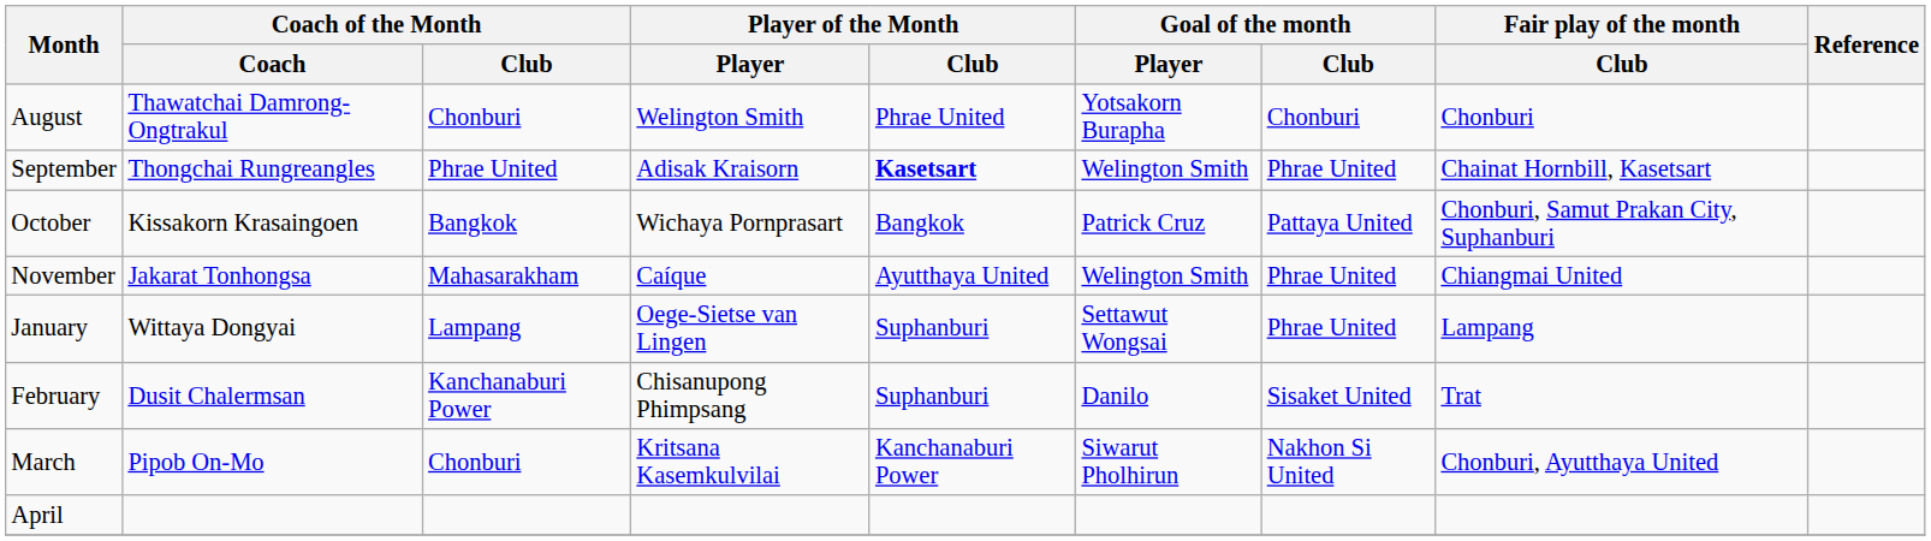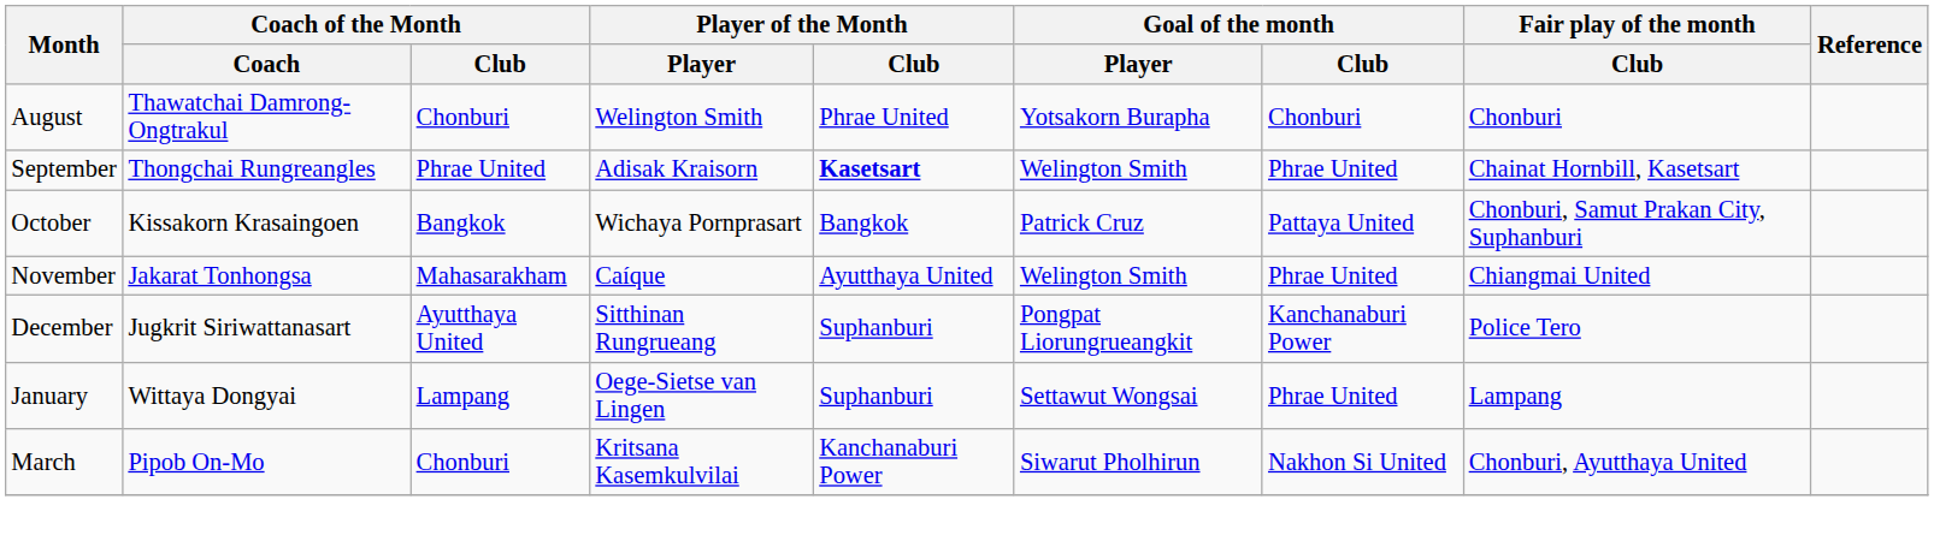+ row: December | Jugkrit Siriwattanasart | Ayutthaya United | Sitthinan Rungrueang | Suphanburi | Pongpat Liorungrueangkit | Kanchanaburi Power | Police Tero
- row: February | Dusit Chalermsan | Kanchanaburi Power | Chisanupong Phimpsang | Suphanburi | Danilo | Sisaket United | Trat
- row: April
